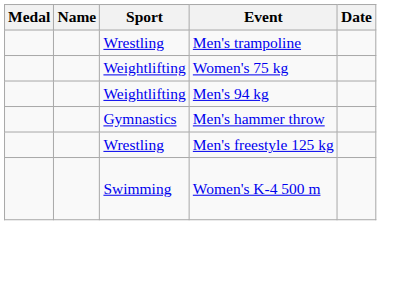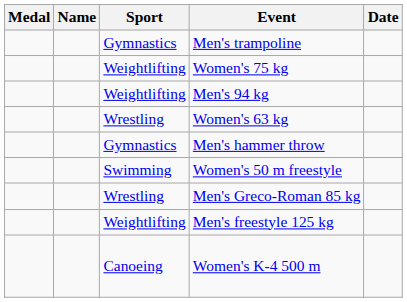Men's trampoline | Sport: Wrestling -> Gymnastics
+ row: Wrestling | Women's 63 kg
+ row: Swimming | Women's 50 m freestyle
+ row: Wrestling | Men's Greco-Roman 85 kg
Men's freestyle 125 kg | Sport: Wrestling -> Weightlifting
Women's K-4 500 m | Sport: Swimming -> Canoeing
